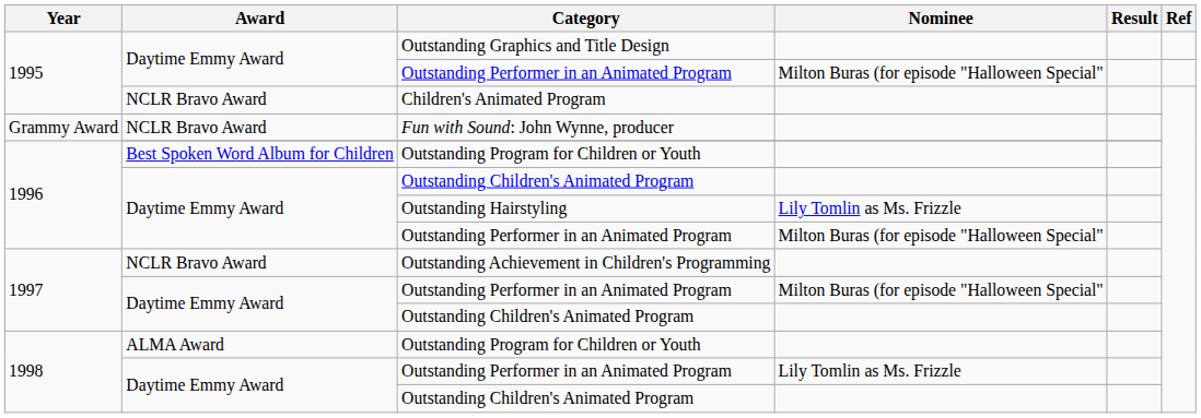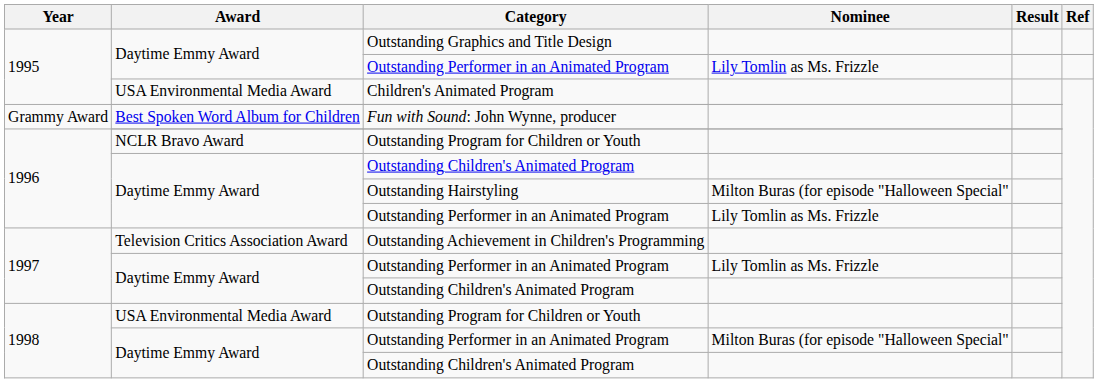1995 / Outstanding Performer in an Animated Program | Nominee: Milton Buras (for episode "Halloween Special" -> Lily Tomlin as Ms. Frizzle
Children's Animated Program | Award: NCLR Bravo Award -> USA Environmental Media Award
Fun with Sound: John Wynne, producer | Award: NCLR Bravo Award -> Best Spoken Word Album for Children
1996 / Outstanding Program for Children or Youth | Award: Best Spoken Word Album for Children -> NCLR Bravo Award
Outstanding Hairstyling | Nominee: Lily Tomlin as Ms. Frizzle -> Milton Buras (for episode "Halloween Special"
1996 / Outstanding Performer in an Animated Program | Nominee: Milton Buras (for episode "Halloween Special" -> Lily Tomlin as Ms. Frizzle
Outstanding Achievement in Children's Programming | Award: NCLR Bravo Award -> Television Critics Association Award
1997 / Outstanding Performer in an Animated Program | Nominee: Milton Buras (for episode "Halloween Special" -> Lily Tomlin as Ms. Frizzle
1998 / Outstanding Program for Children or Youth | Award: ALMA Award -> USA Environmental Media Award
1998 / Outstanding Performer in an Animated Program | Nominee: Lily Tomlin as Ms. Frizzle -> Milton Buras (for episode "Halloween Special"
